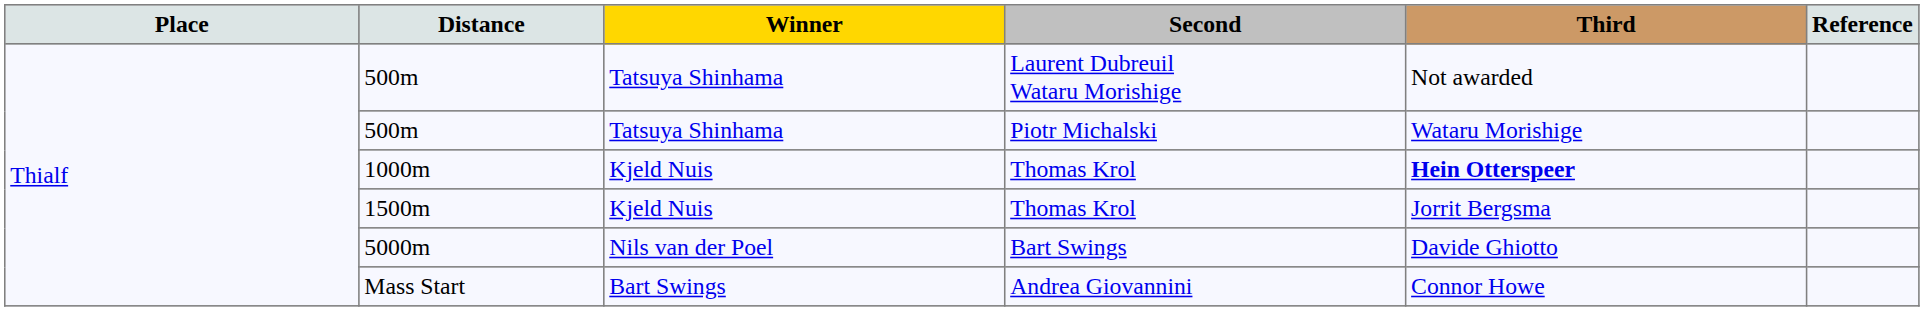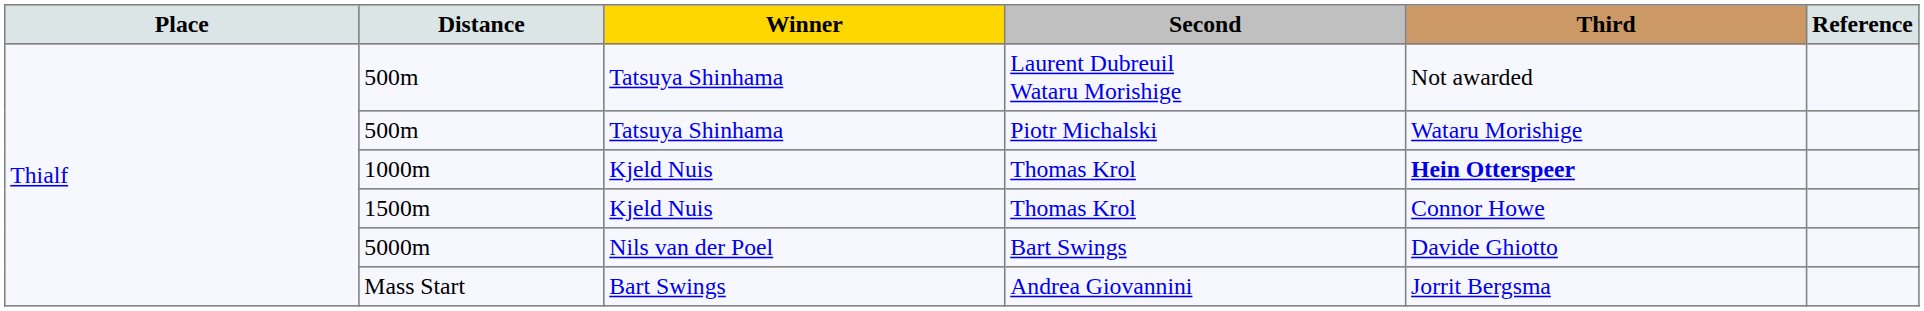1500m | Third: Jorrit Bergsma -> Connor Howe
Mass Start | Third: Connor Howe -> Jorrit Bergsma
